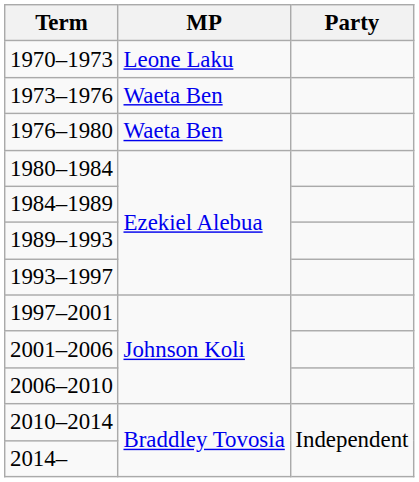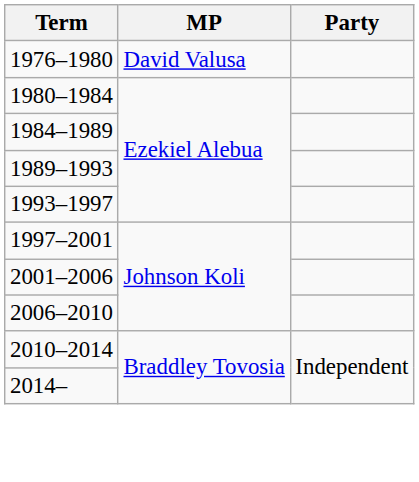- row: 1970–1973 | Leone Laku
- row: 1973–1976 | Waeta Ben
1976–1980 | MP: Waeta Ben -> David Valusa
